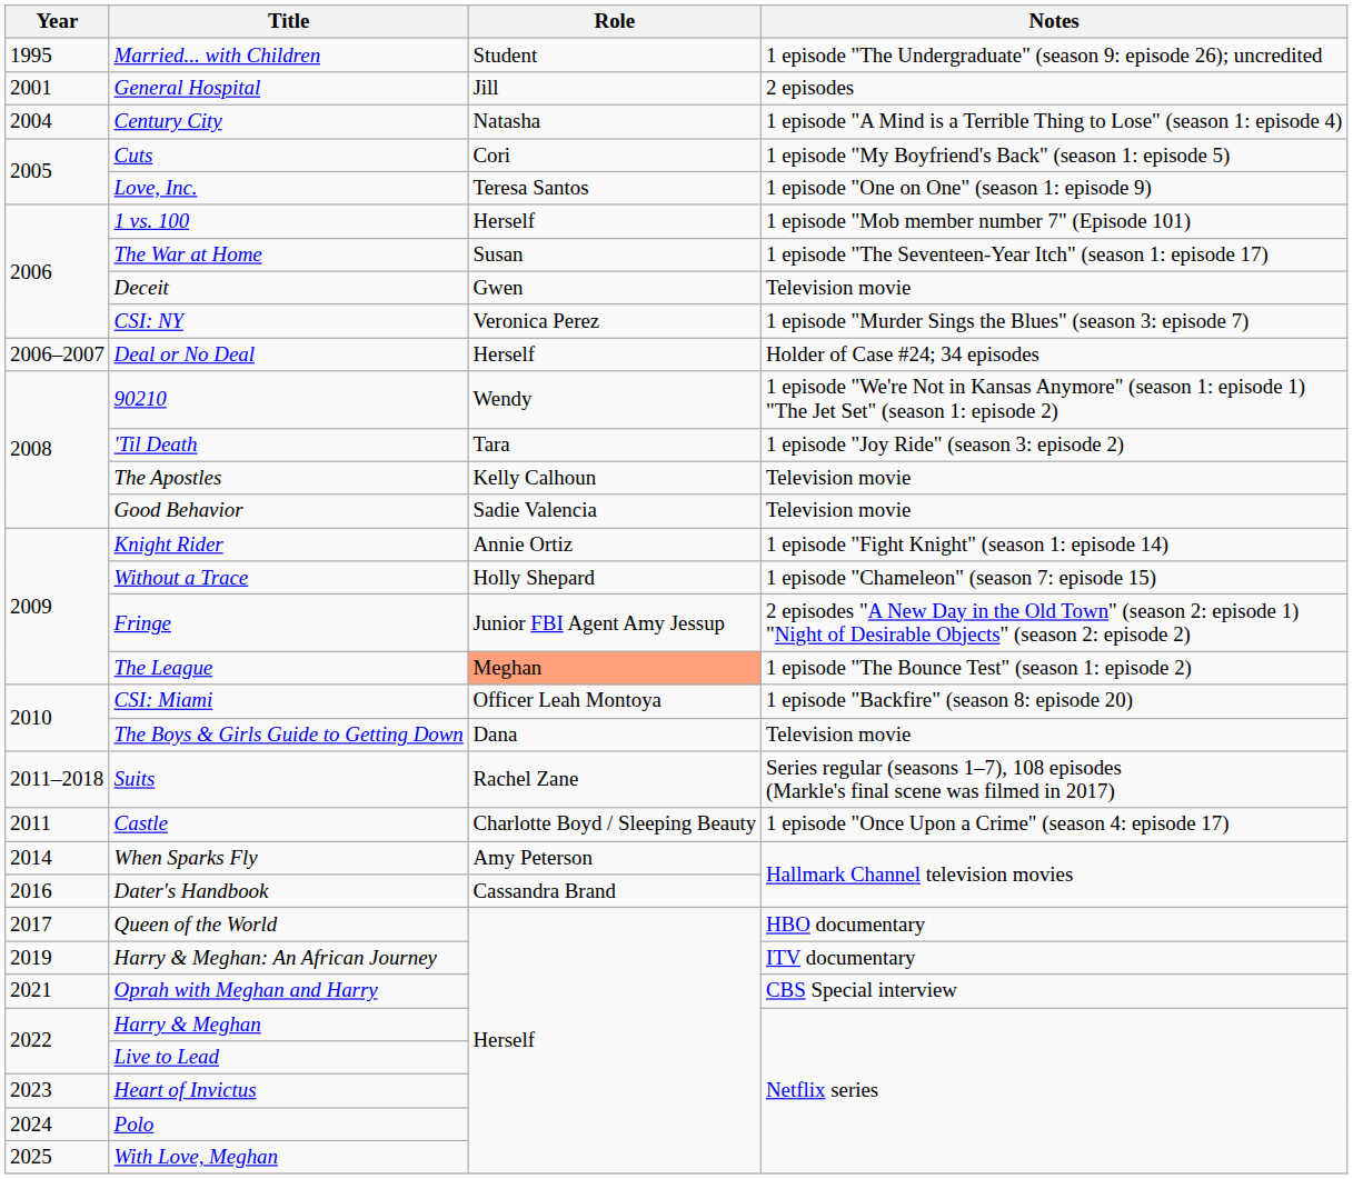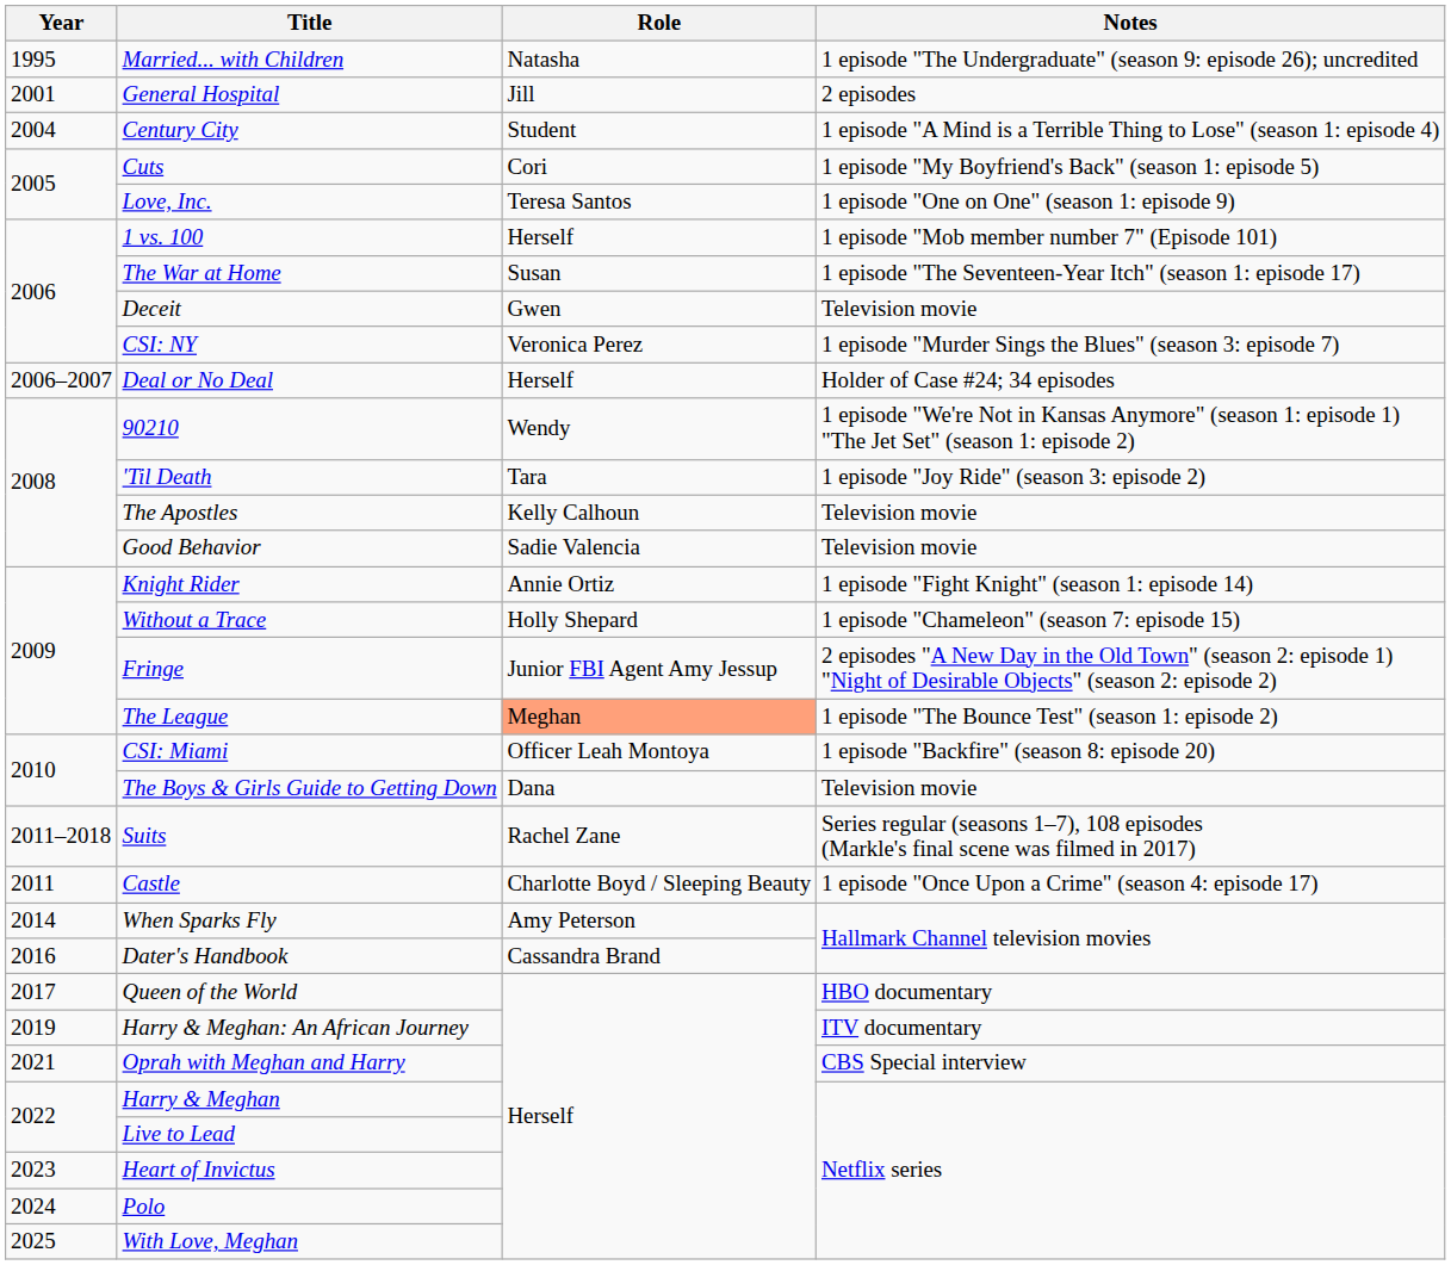Married... with Children | Role: Student -> Natasha
Century City | Role: Natasha -> Student
